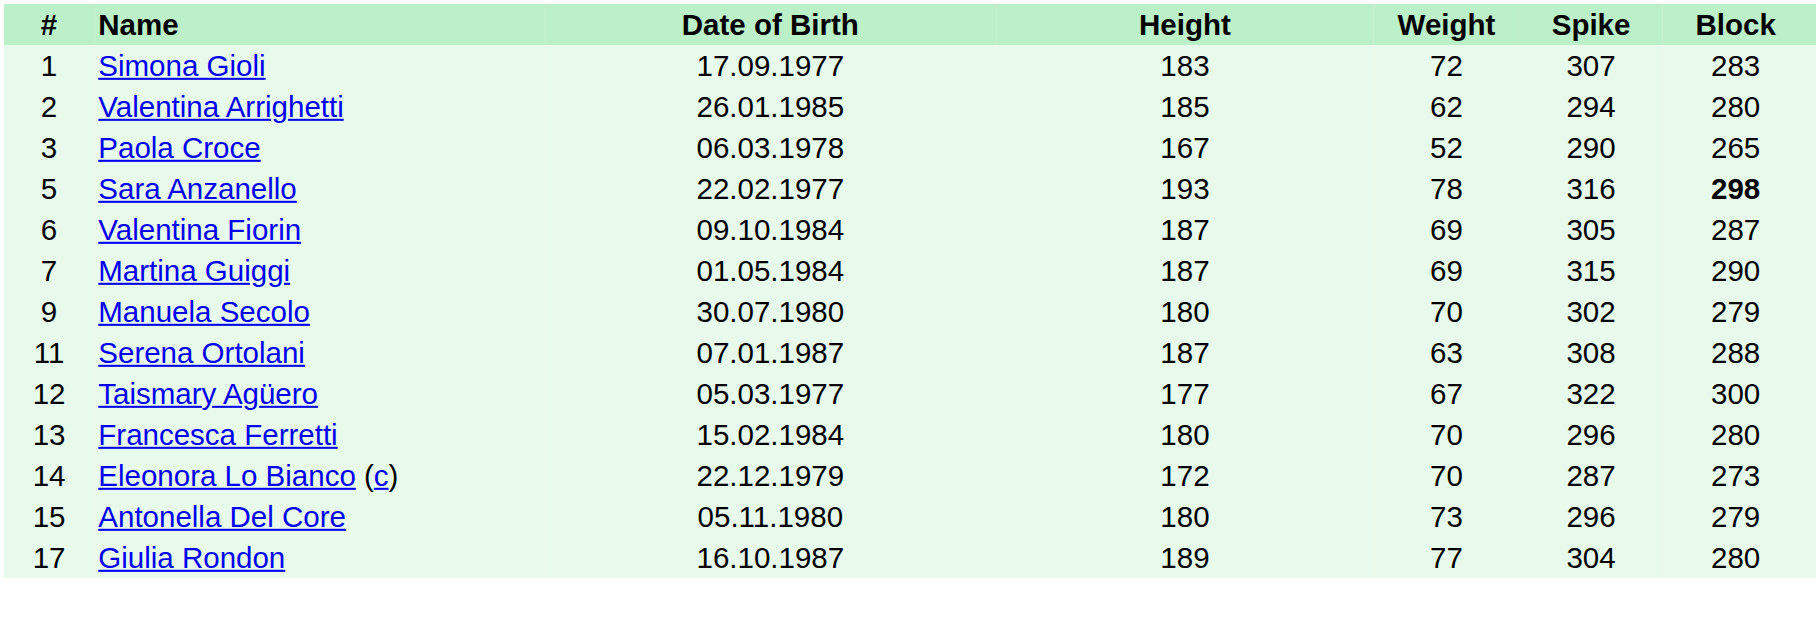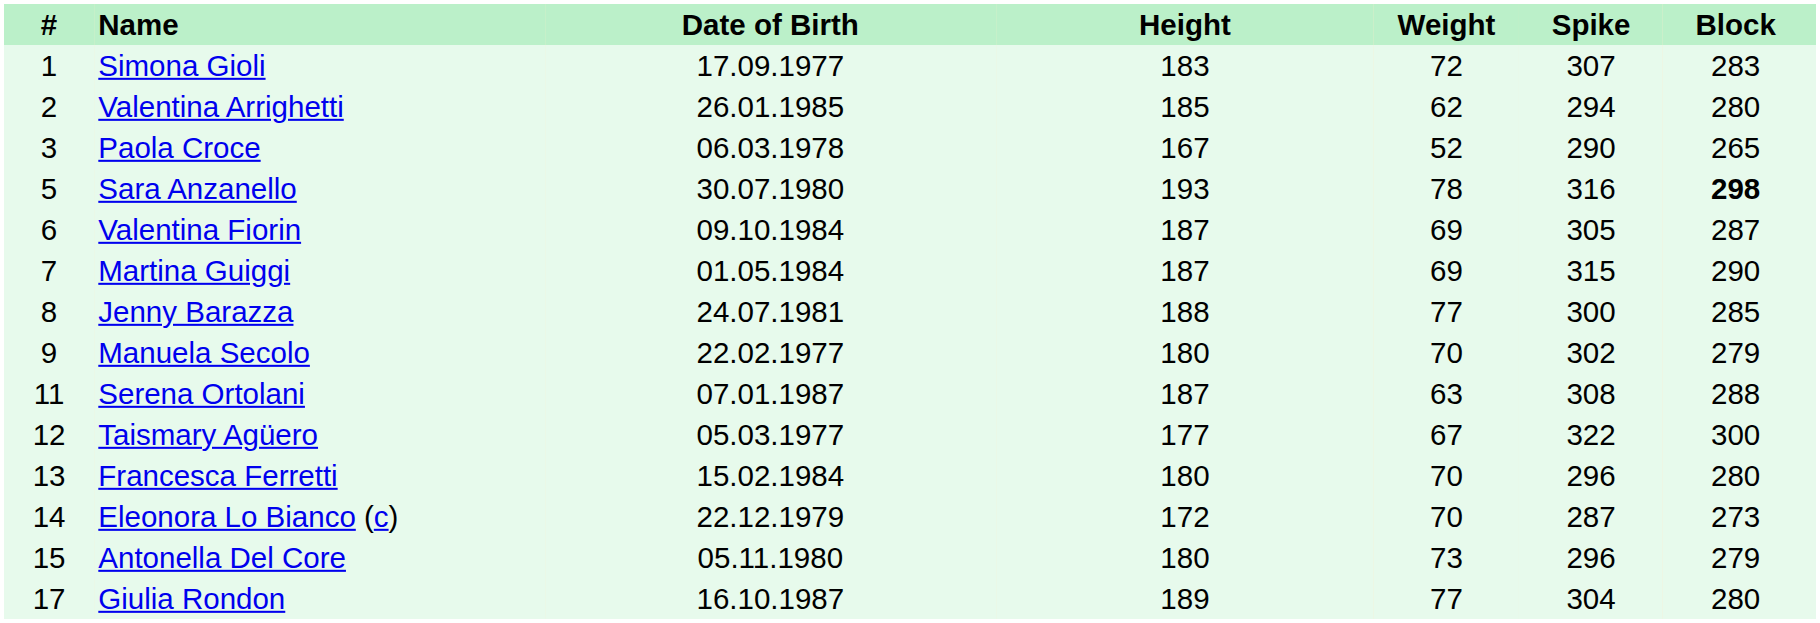Sara Anzanello | Date of Birth: 22.02.1977 -> 30.07.1980
+ row: 8 | Jenny Barazza | 24.07.1981 | 188 | 77 | 300 | 285
Manuela Secolo | Date of Birth: 30.07.1980 -> 22.02.1977
